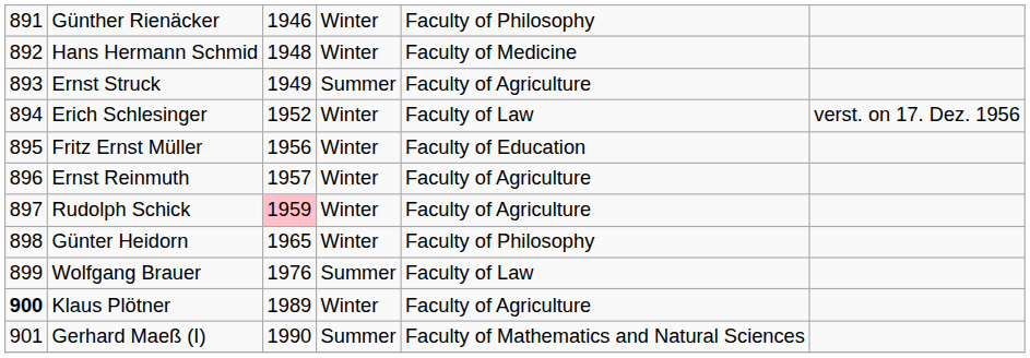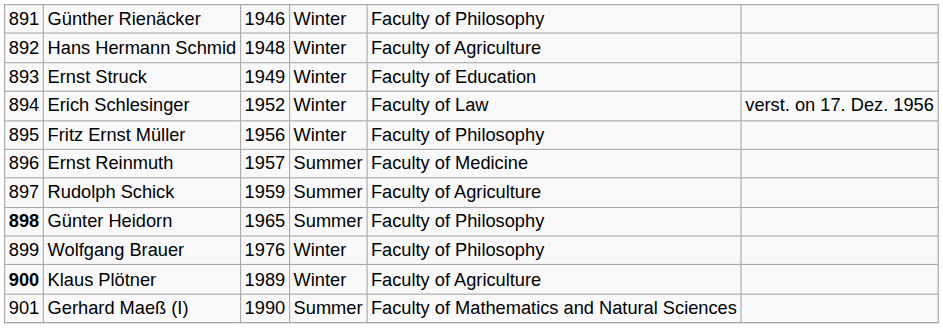Hans Hermann Schmid | column 5: Faculty of Medicine -> Faculty of Agriculture
Ernst Struck | column 4: Summer -> Winter
Ernst Struck | column 5: Faculty of Agriculture -> Faculty of Education
Fritz Ernst Müller | column 5: Faculty of Education -> Faculty of Philosophy
Ernst Reinmuth | column 4: Winter -> Summer
Ernst Reinmuth | column 5: Faculty of Agriculture -> Faculty of Medicine
Rudolph Schick | column 3: pink background -> no background
Rudolph Schick | column 4: Winter -> Summer
Günter Heidorn | column 1: normal -> bold
Günter Heidorn | column 4: Winter -> Summer
Wolfgang Brauer | column 4: Summer -> Winter
Wolfgang Brauer | column 5: Faculty of Law -> Faculty of Philosophy
